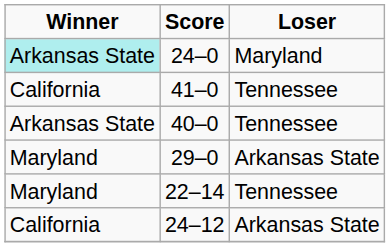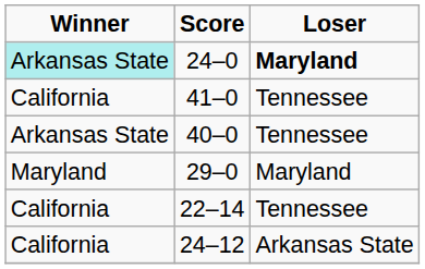24–0 | Loser: normal -> bold
29–0 | Loser: Arkansas State -> Maryland
22–14 | Winner: Maryland -> California
